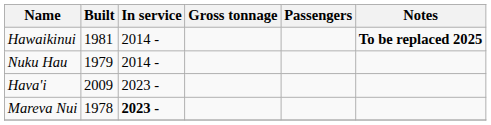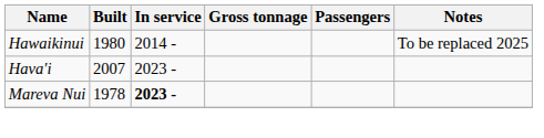Hawaikinui | Built: 1981 -> 1980
Hawaikinui | Notes: bold -> normal
- row: Nuku Hau | 1979 | 2014 -
Hava'i | Built: 2009 -> 2007
